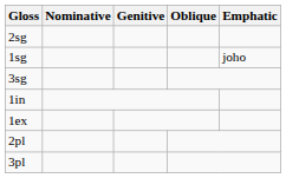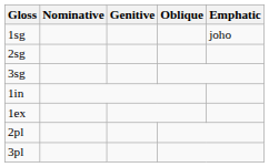rows swapped: 1sg <-> 2sg
